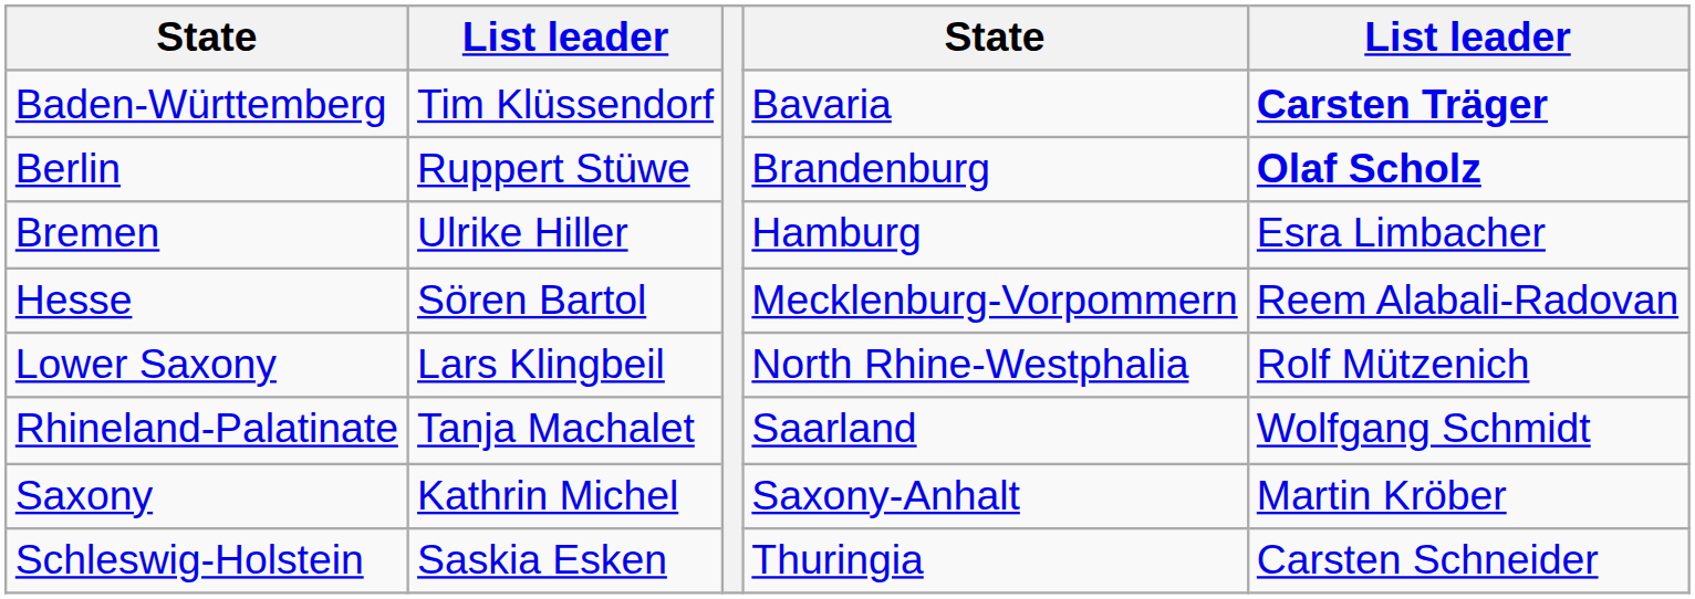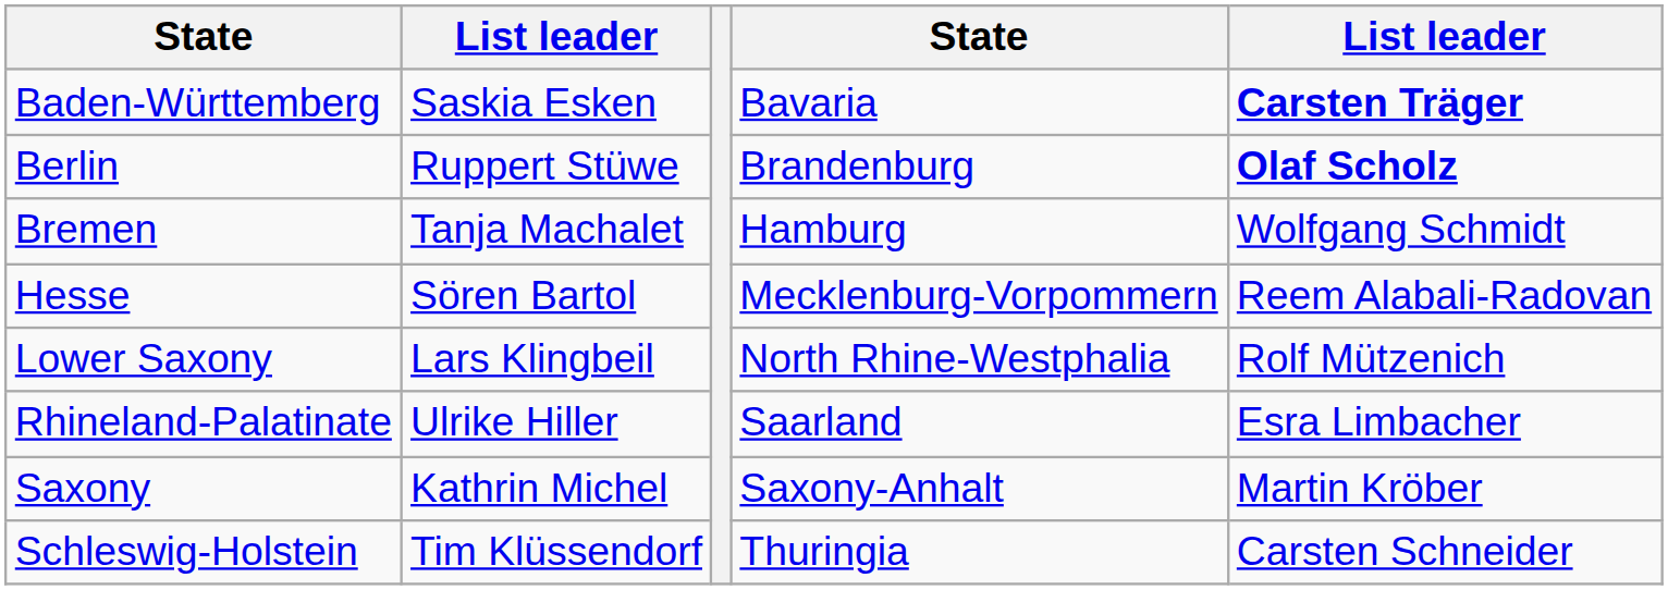Baden-Württemberg | column 2: Tim Klüssendorf -> Saskia Esken
Bremen | column 2: Ulrike Hiller -> Tanja Machalet
Bremen | column 5: Esra Limbacher -> Wolfgang Schmidt
Rhineland-Palatinate | column 2: Tanja Machalet -> Ulrike Hiller
Rhineland-Palatinate | column 5: Wolfgang Schmidt -> Esra Limbacher
Schleswig-Holstein | column 2: Saskia Esken -> Tim Klüssendorf
